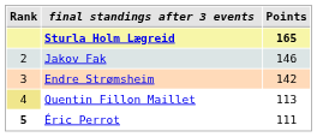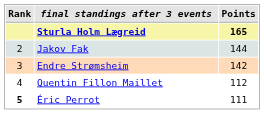Jakov Fak | Points: 146 -> 144
Quentin Fillon Maillet | Rank: khaki background -> no background
Quentin Fillon Maillet | Points: 113 -> 112
